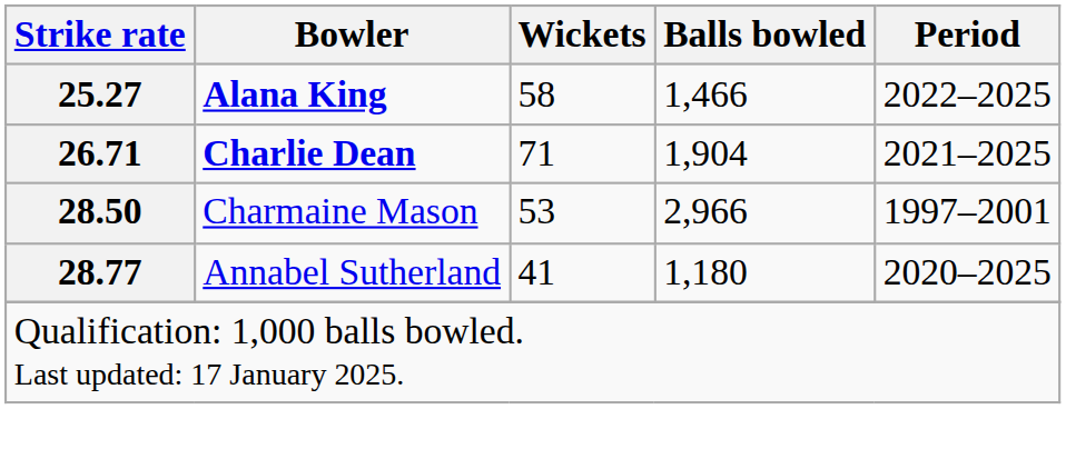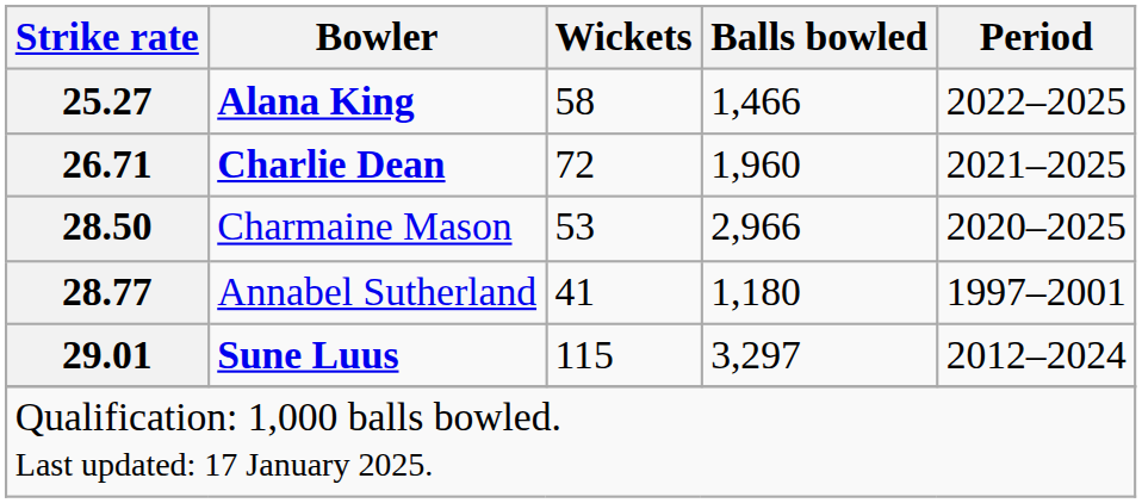Charlie Dean | Wickets: 71 -> 72
Charlie Dean | Balls bowled: 1,904 -> 1,960
Charmaine Mason | Period: 1997–2001 -> 2020–2025
Annabel Sutherland | Period: 2020–2025 -> 1997–2001
+ row: 29.01 | Sune Luus | 115 | 3,297 | 2012–2024
